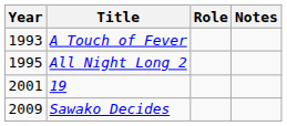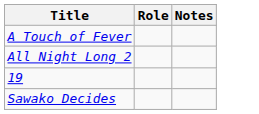- column: Year | 1993 | 1995 | 2001 | 2009
